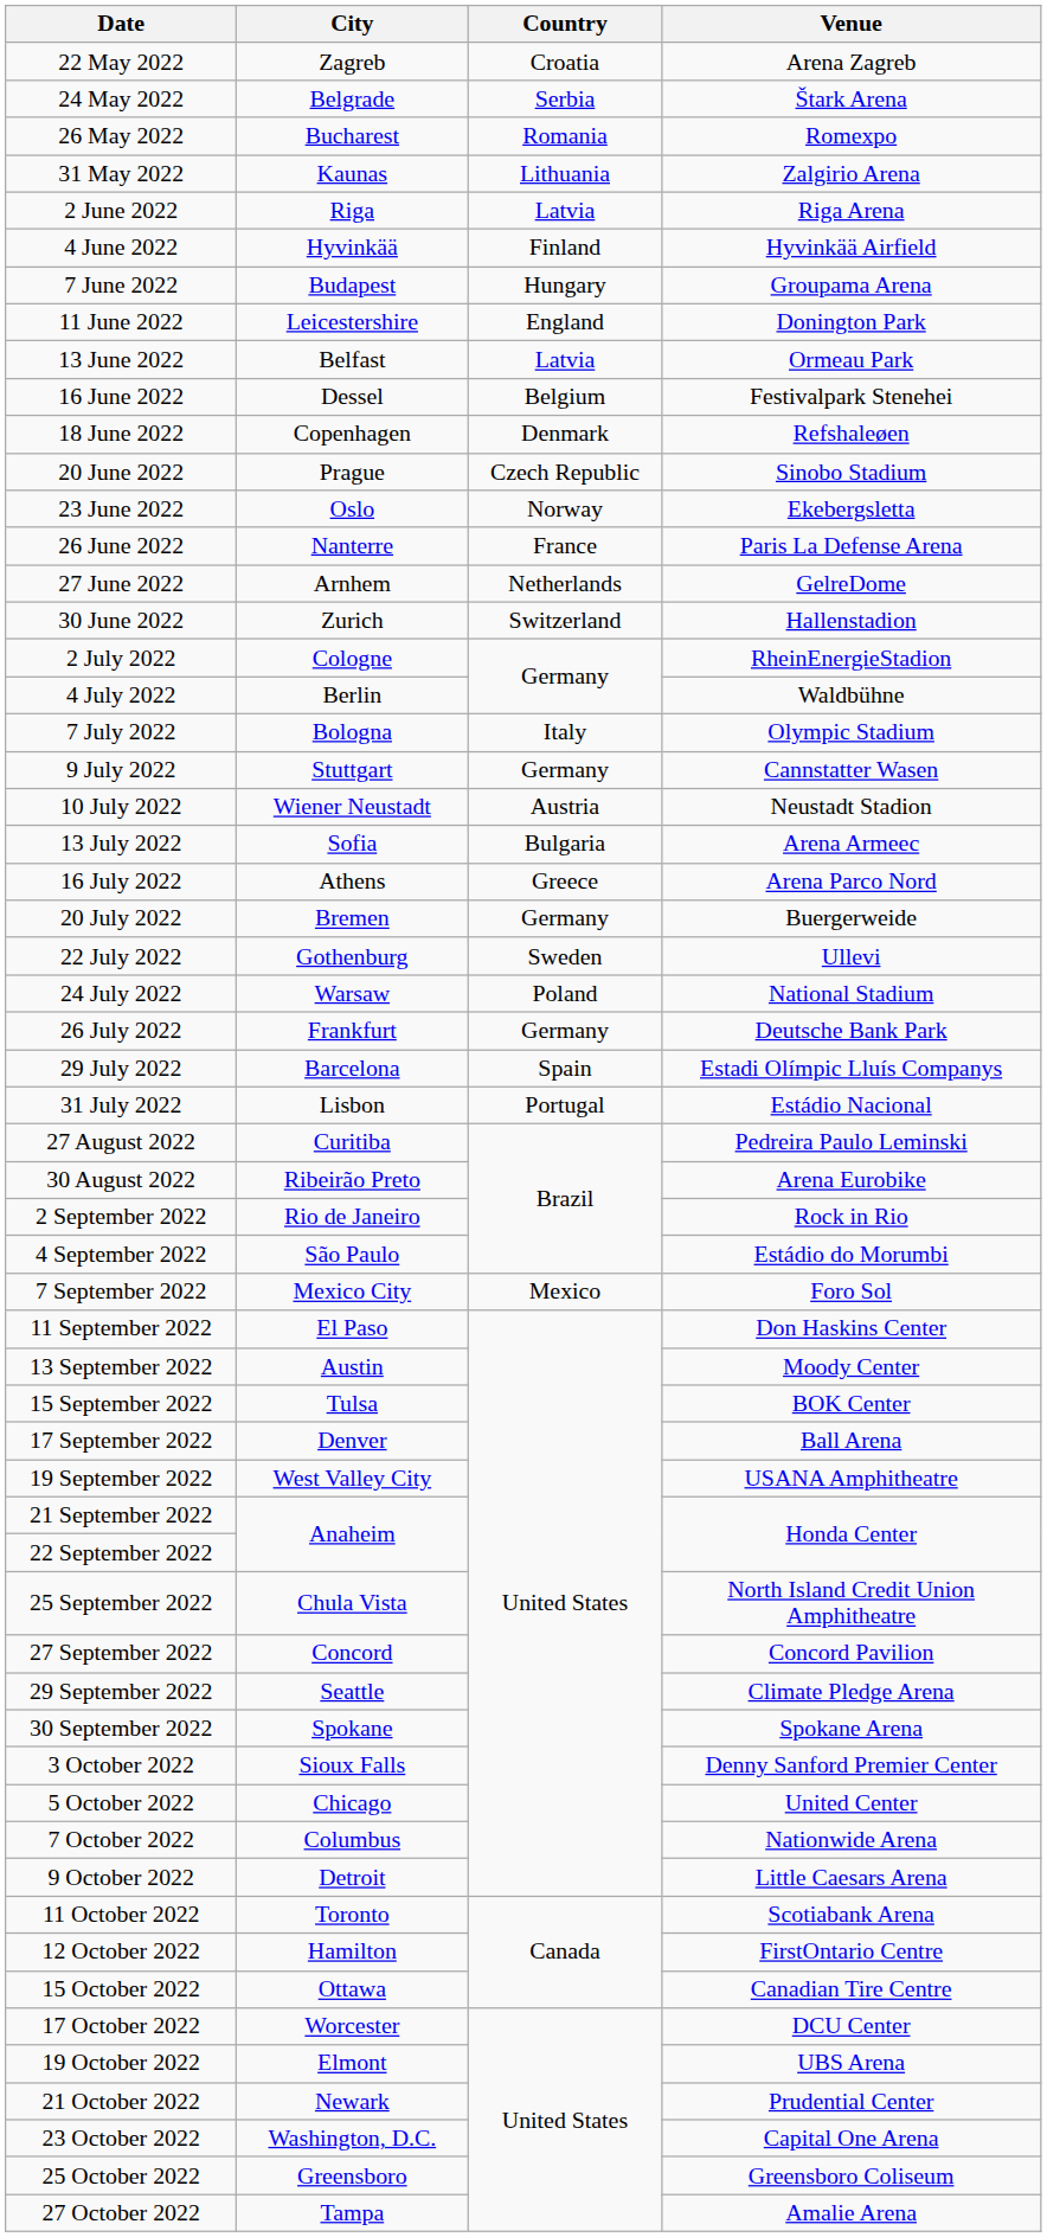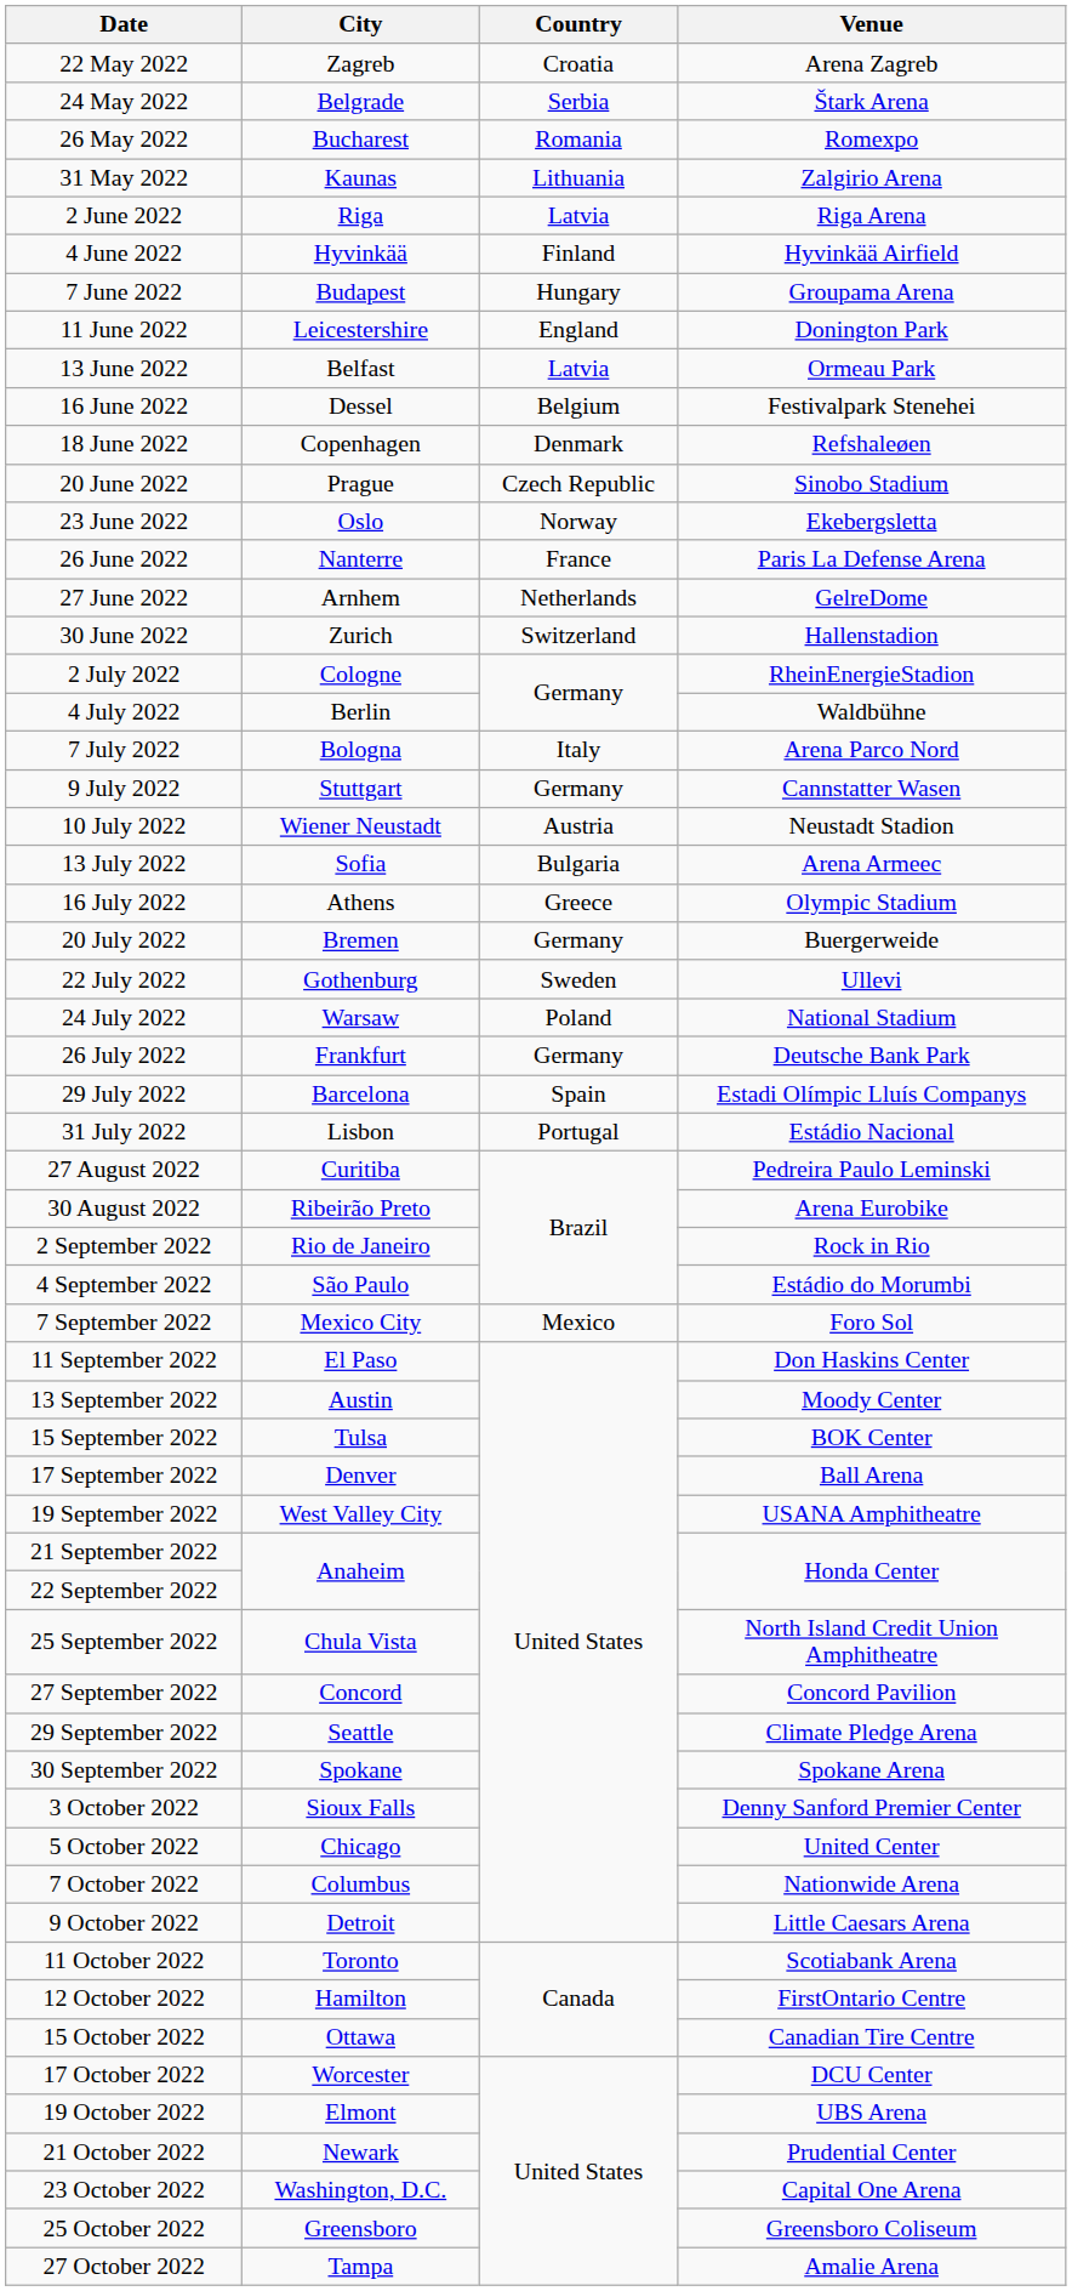7 July 2022 | Venue: Olympic Stadium -> Arena Parco Nord
16 July 2022 | Venue: Arena Parco Nord -> Olympic Stadium
